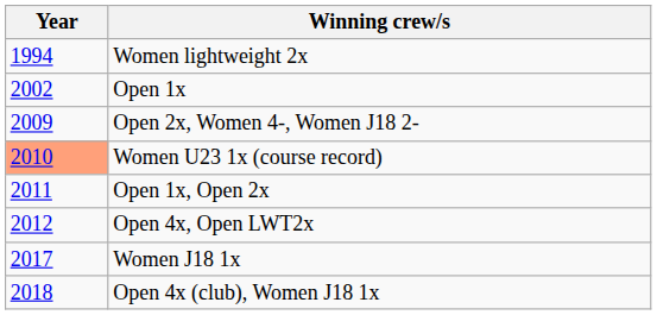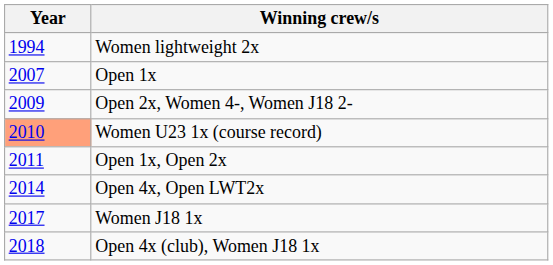Open 1x | Year: 2002 -> 2007
Open 4x, Open LWT2x | Year: 2012 -> 2014
